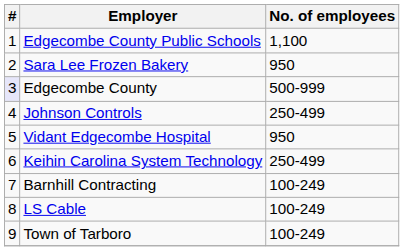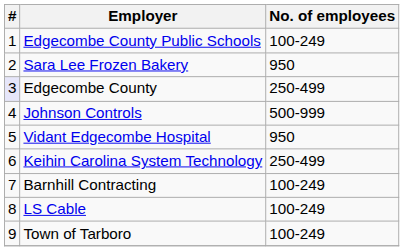Edgecombe County Public Schools | No. of employees: 1,100 -> 100-249
Edgecombe County | No. of employees: 500-999 -> 250-499
Johnson Controls | No. of employees: 250-499 -> 500-999
